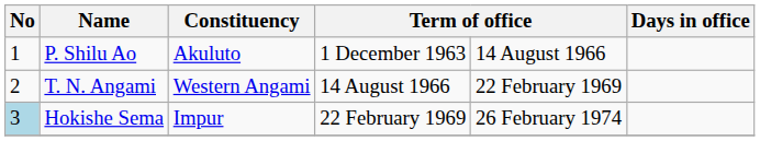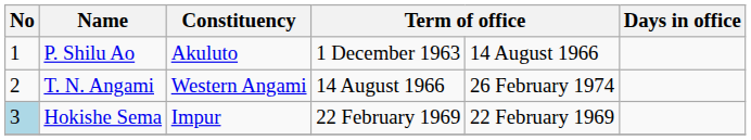T. N. Angami | column 5: 22 February 1969 -> 26 February 1974
Hokishe Sema | column 5: 26 February 1974 -> 22 February 1969
